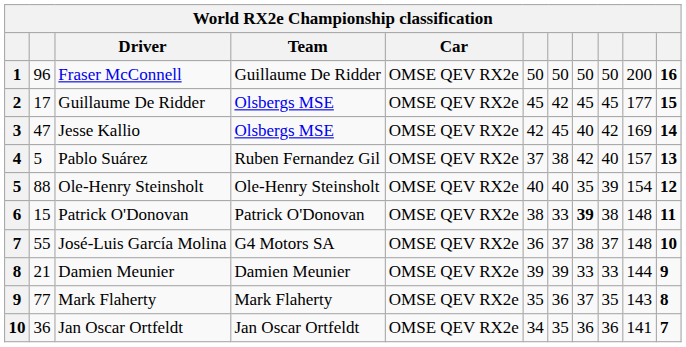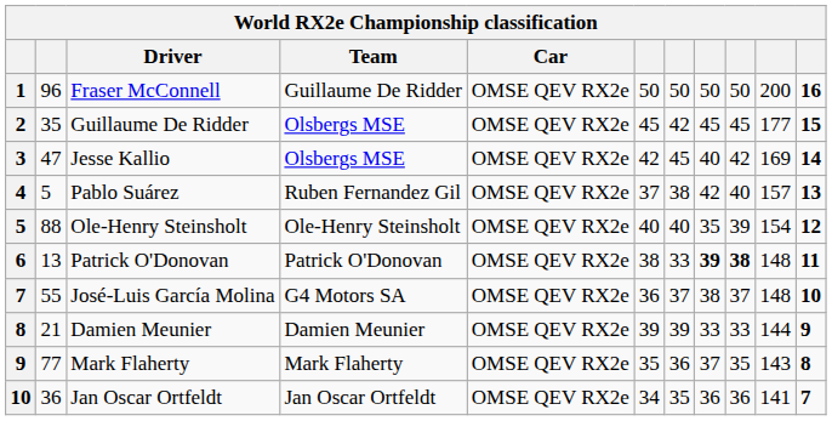2 | column 2: 17 -> 35
6 | column 2: 15 -> 13
6 | column 9: normal -> bold
